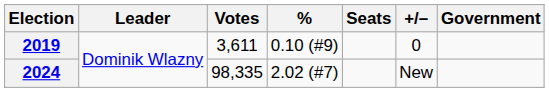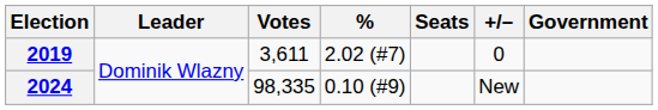2019 | %: 0.10 (#9) -> 2.02 (#7)
2024 | %: 2.02 (#7) -> 0.10 (#9)
